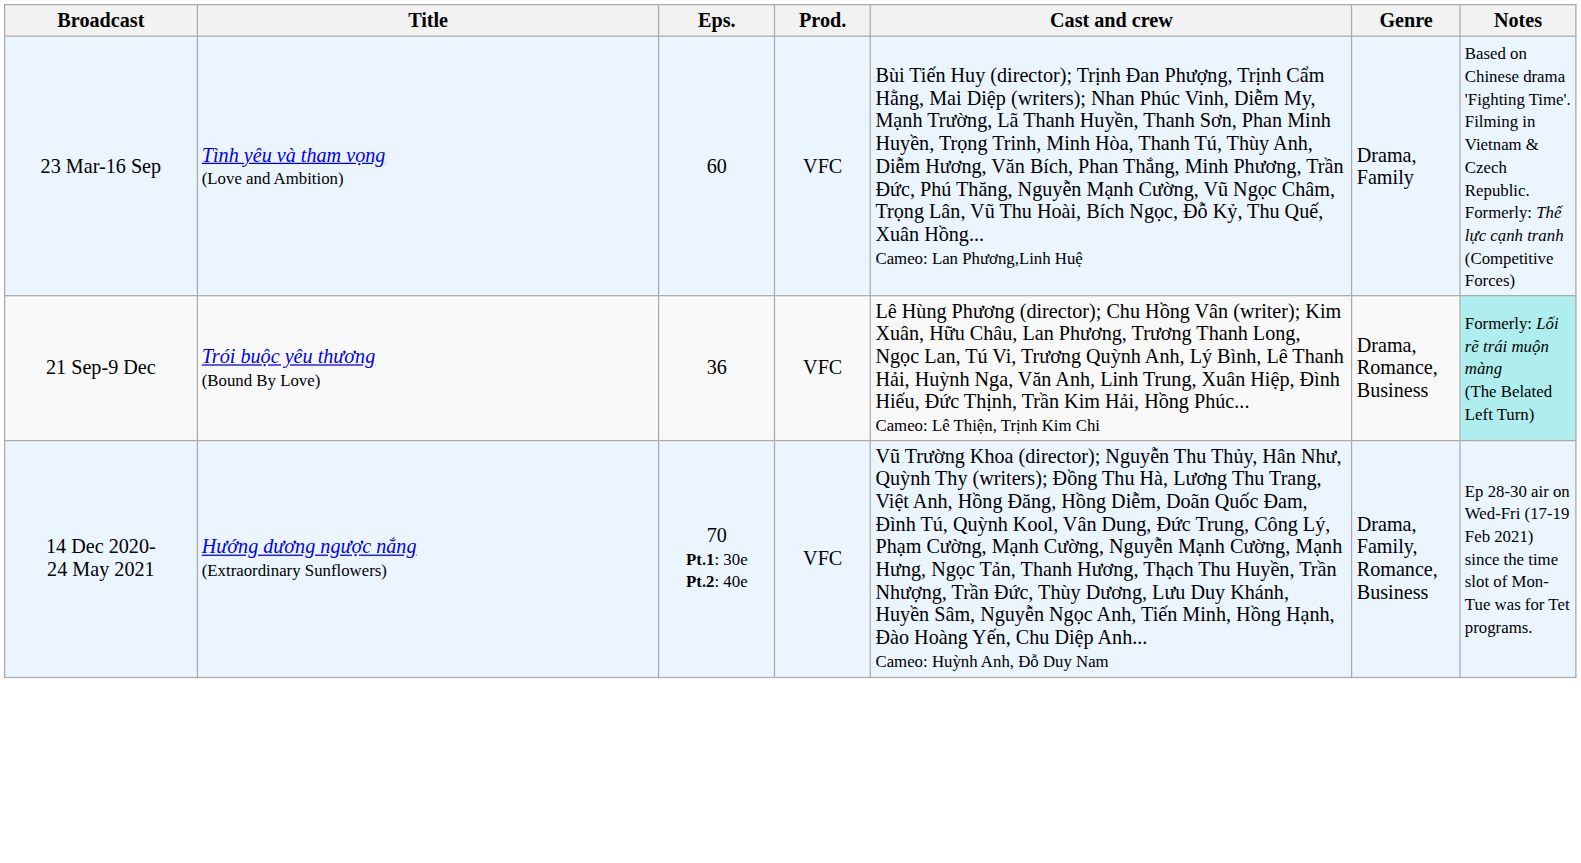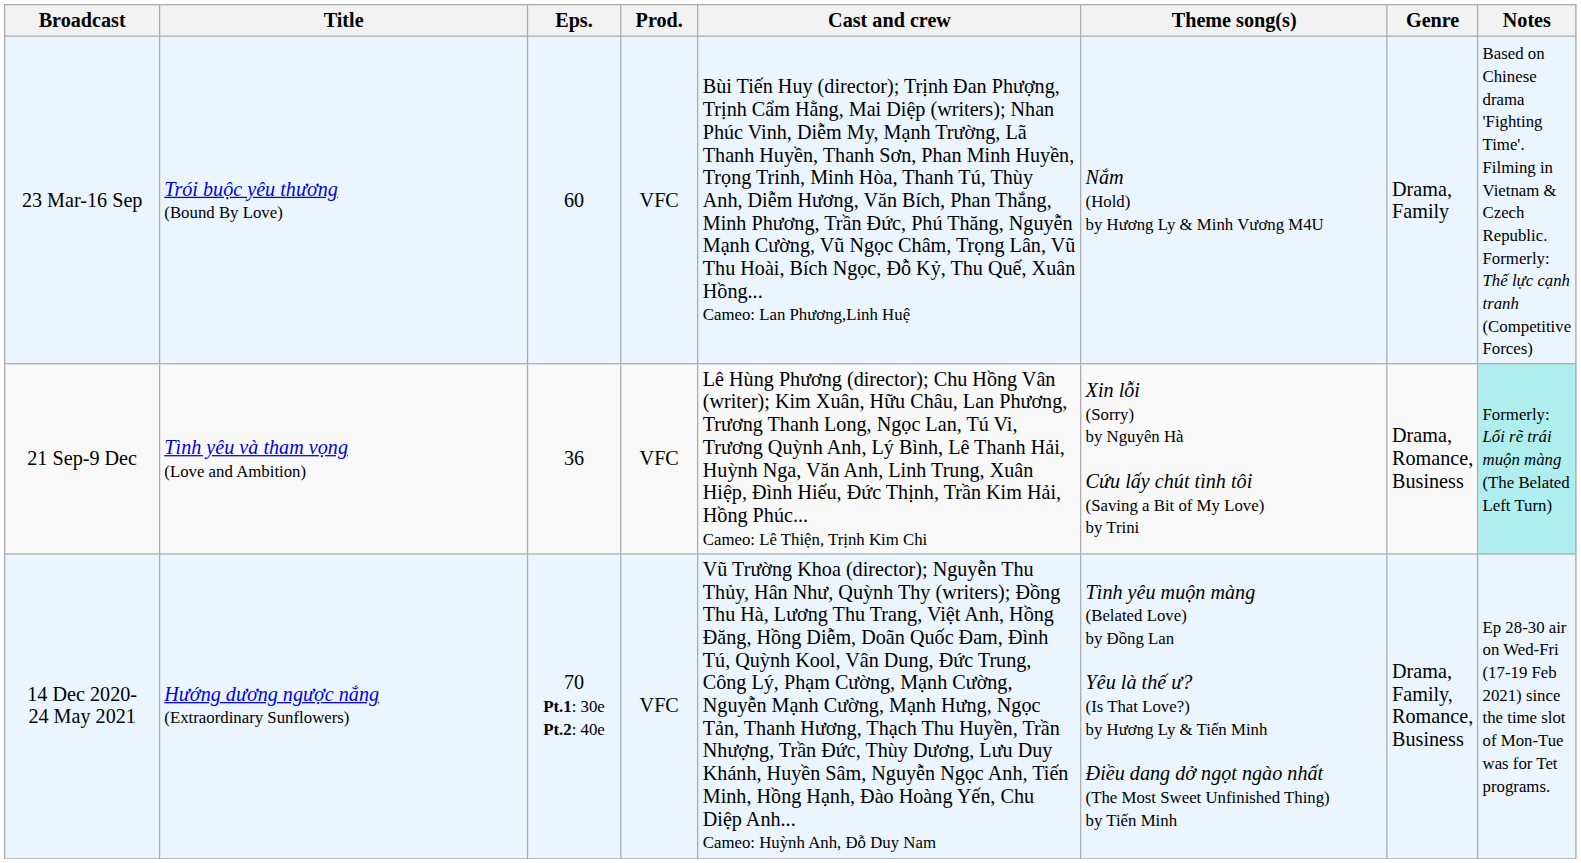+ column: Theme song(s) | Nắm (Hold) by Hương Ly & Minh Vương M4U | Xin lỗi (Sorry) by Nguyên Hà Cứu lấy chút tình tôi (Saving a Bit of My Love) by Trini | Tình yêu muộn màng (Belated Love) by Đồng Lan Yêu là thế ư? (Is That Love?) by Hương Ly & Tiến Minh Điều dang dở ngọt ngào nhất (The Most Sweet Unfinished Thing) by Tiến Minh
23 Mar-16 Sep | Title: Tình yêu và tham vọng (Love and Ambition) -> Trói buộc yêu thương (Bound By Love)
21 Sep-9 Dec | Title: Trói buộc yêu thương (Bound By Love) -> Tình yêu và tham vọng (Love and Ambition)
